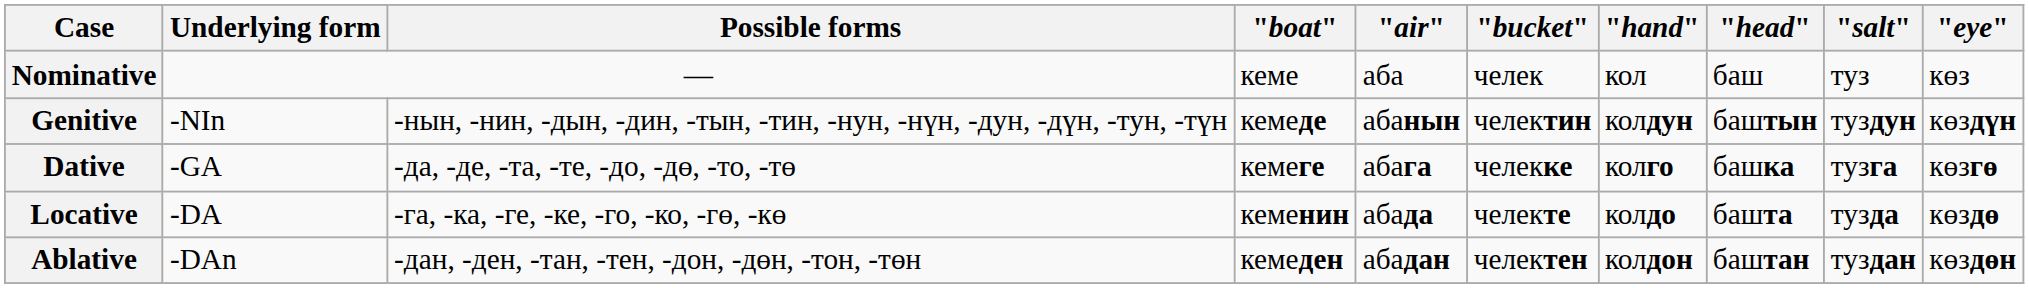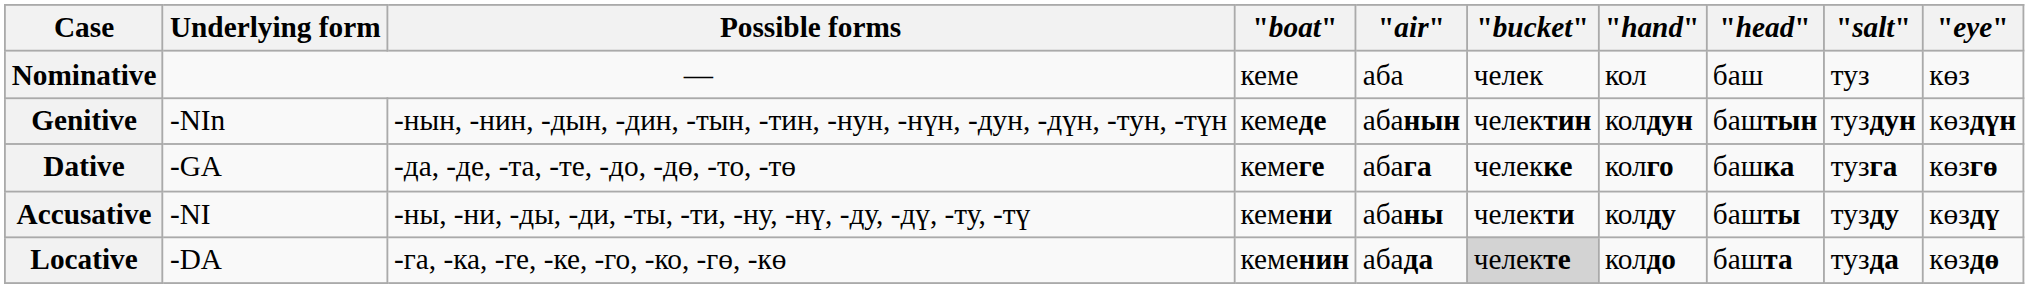+ row: Accusative | -NI | -ны, -ни, -ды, -ди, -ты, -ти, -ну, -нү, -ду, -дү, -ту, -тү | кемени | абаны | челекти | колду | башты | тузду | көздү
Locative | "bucket": no background -> lightgrey background
- row: Ablative | -DAn | -дан, -ден, -тан, -тен, -дон, -дөн, -тон, -төн | кемеден | абадан | челектен | колдон | баштан | туздан | көздөн
